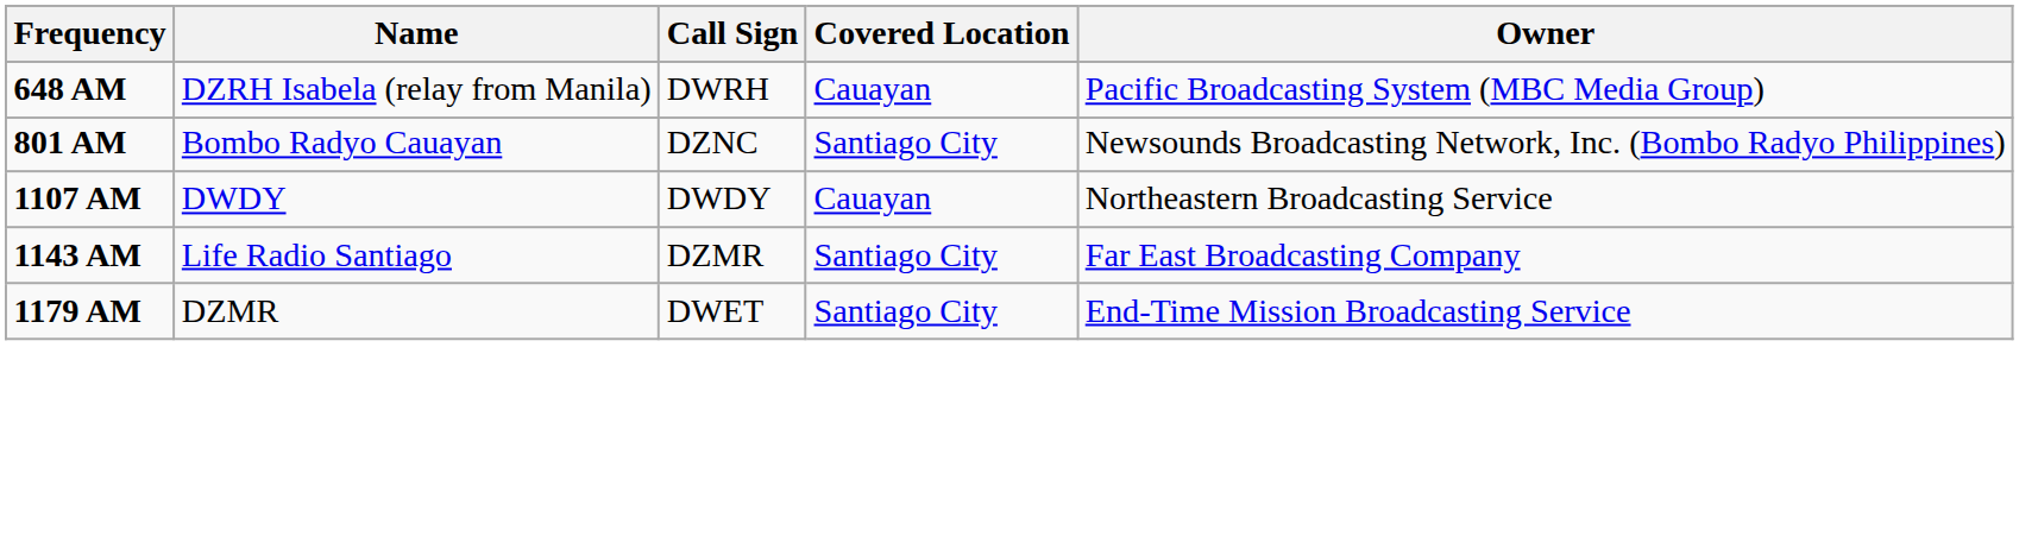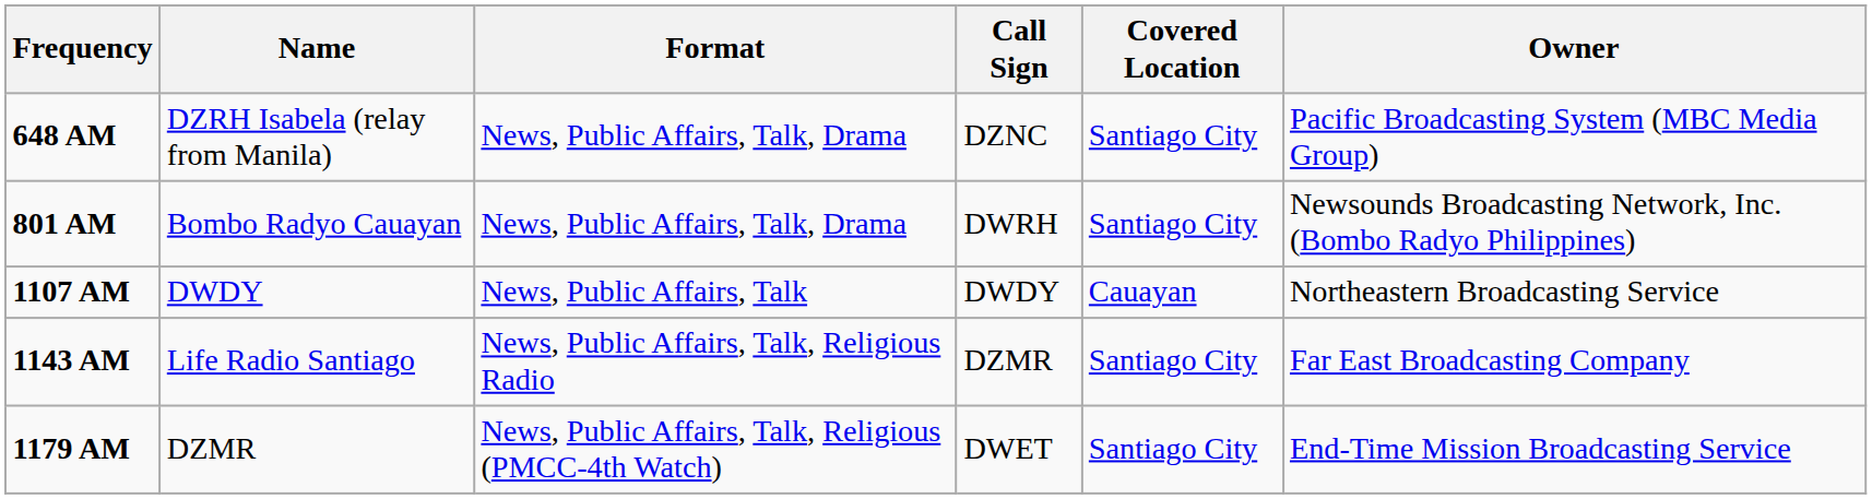+ column: Format | News, Public Affairs, Talk, Drama | News, Public Affairs, Talk, Drama | News, Public Affairs, Talk | News, Public Affairs, Talk, Religious Radio | News, Public Affairs, Talk, Religious (PMCC-4th Watch)
648 AM | Call Sign: DWRH -> DZNC
648 AM | Covered Location: Cauayan -> Santiago City
801 AM | Call Sign: DZNC -> DWRH
